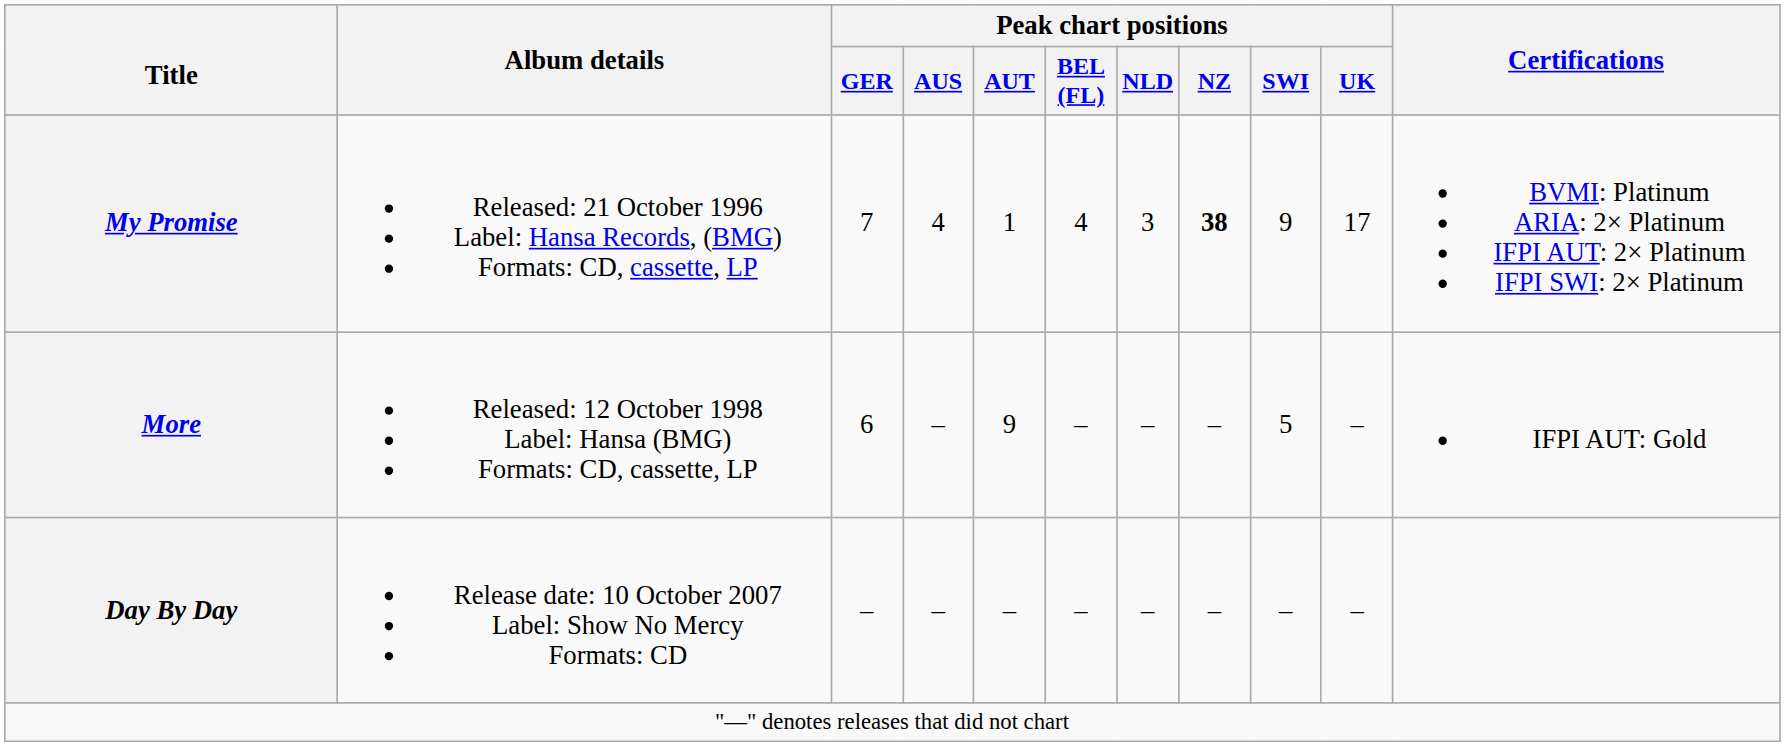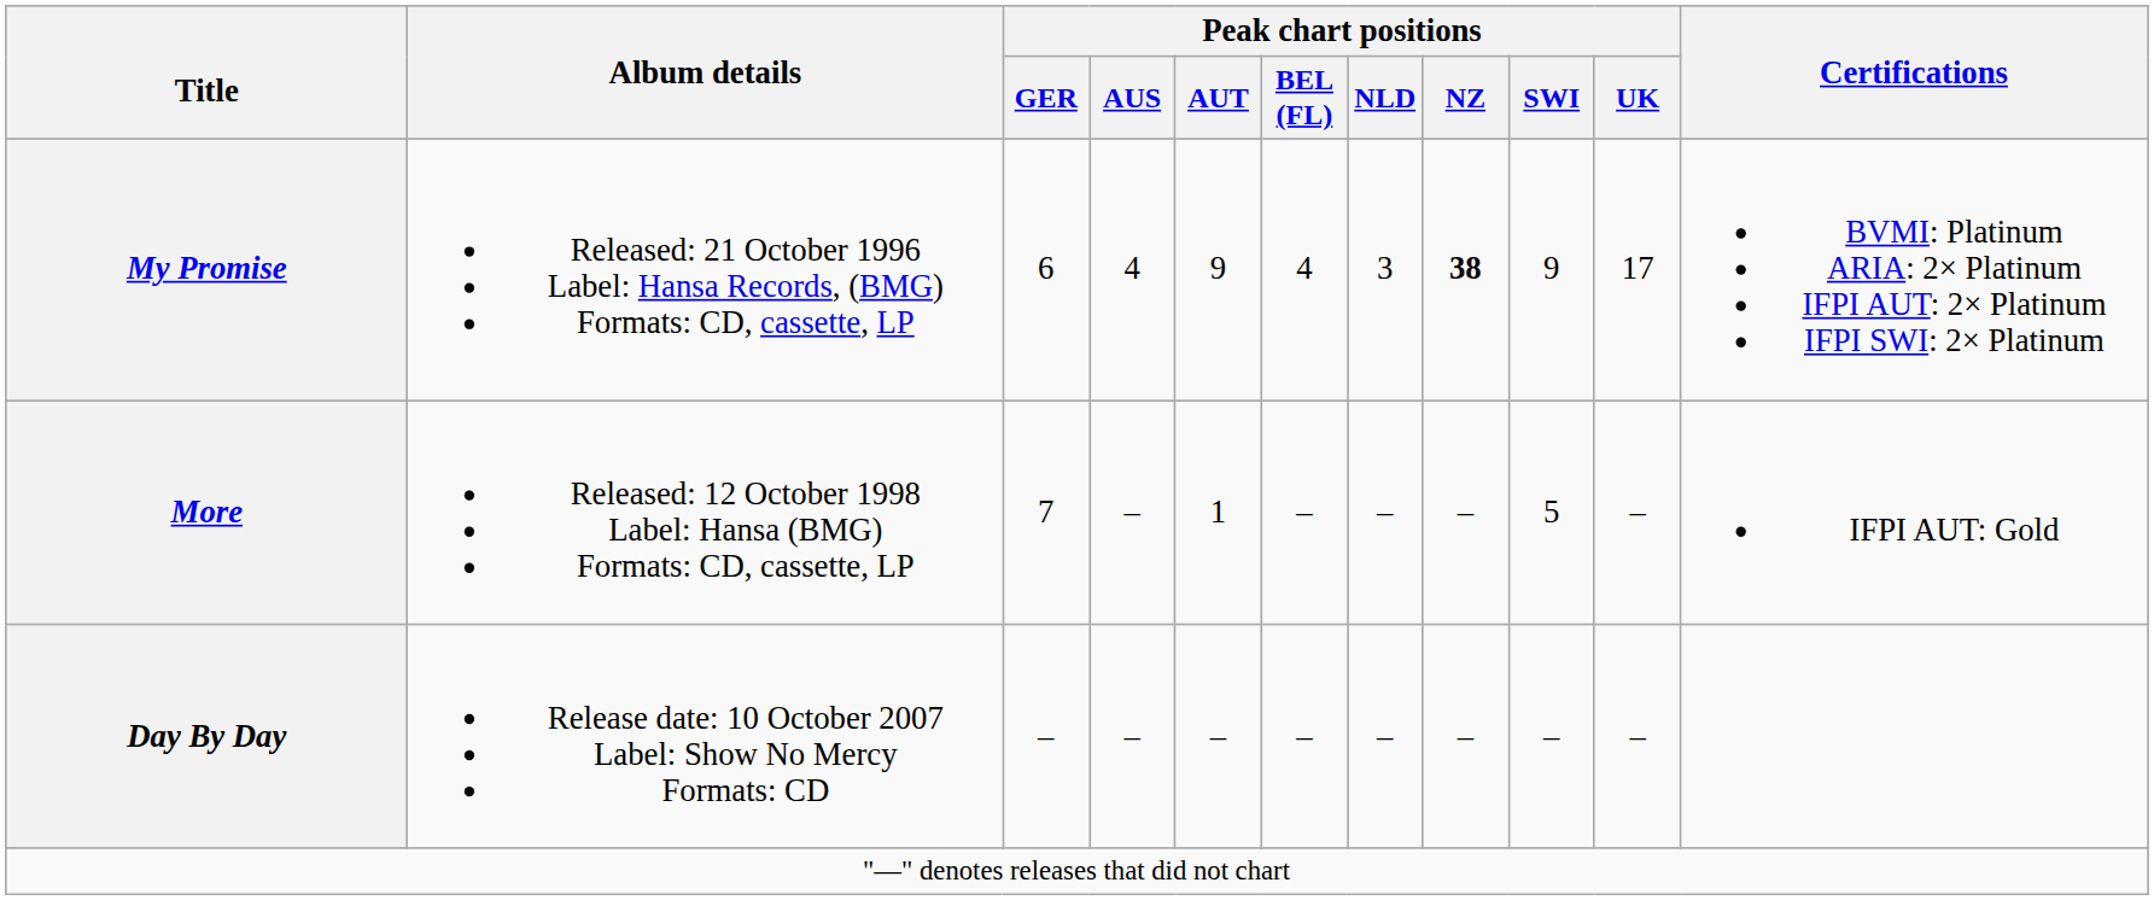My Promise | Peak chart positions / GER: 7 -> 6
My Promise | Peak chart positions / AUT: 1 -> 9
More | Peak chart positions / GER: 6 -> 7
More | Peak chart positions / AUT: 9 -> 1
